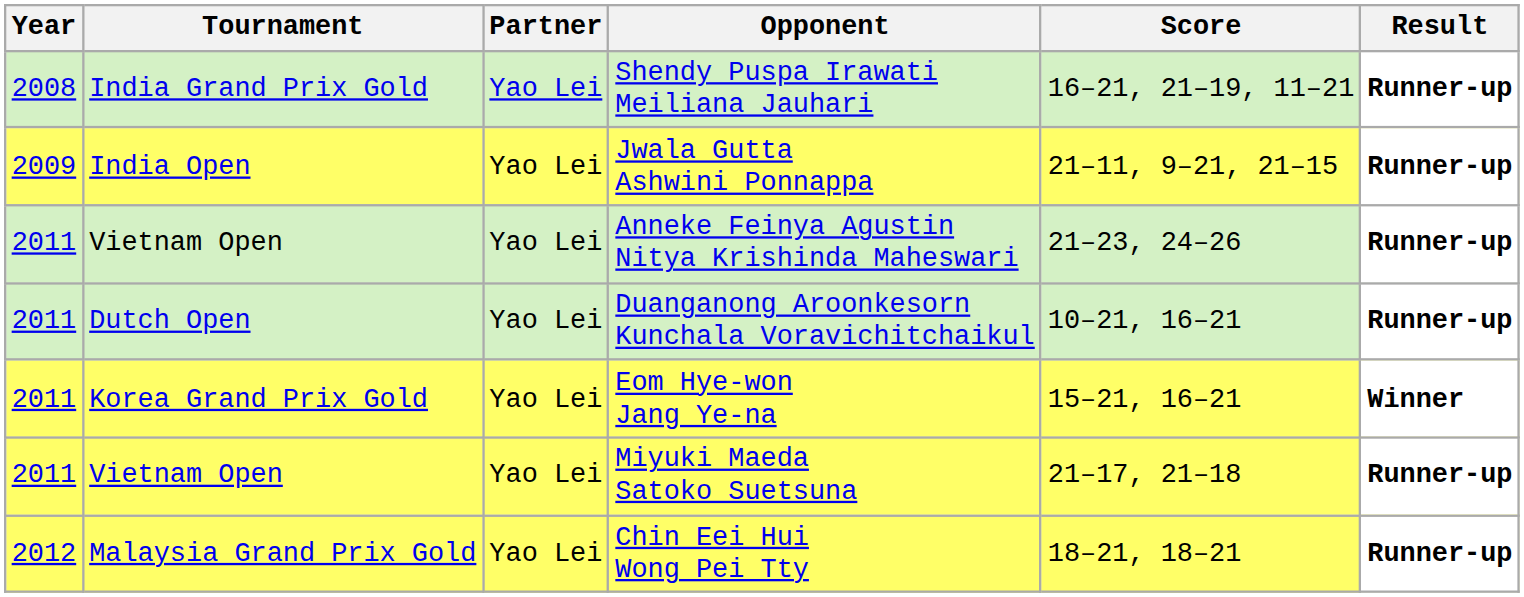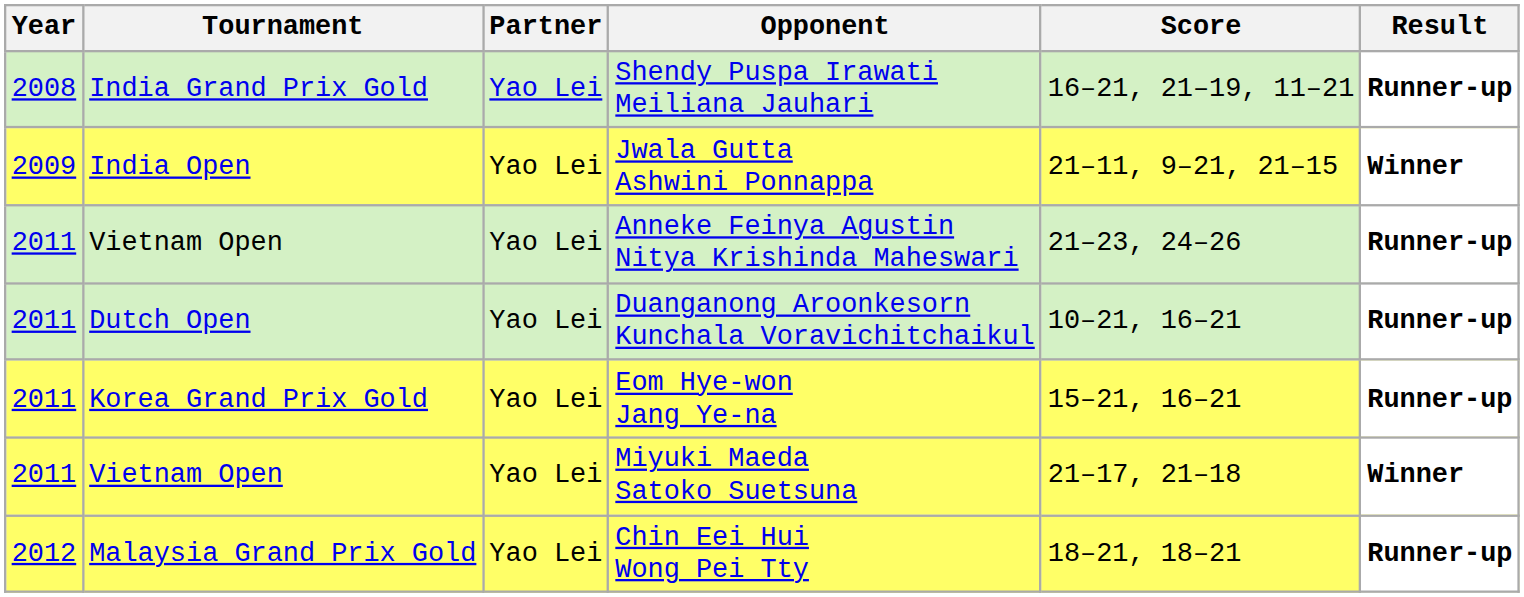Jwala Gutta Ashwini Ponnappa | Result: Runner-up -> Winner
Eom Hye-won Jang Ye-na | Result: Winner -> Runner-up
Miyuki Maeda Satoko Suetsuna | Result: Runner-up -> Winner
